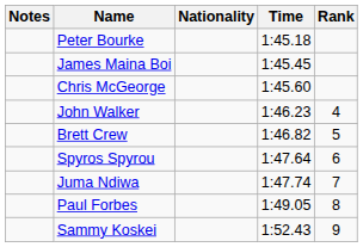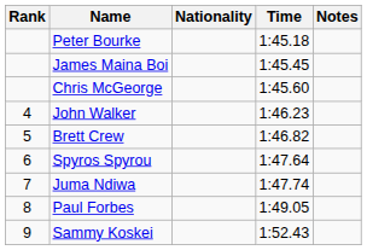columns swapped: Rank <-> Notes
